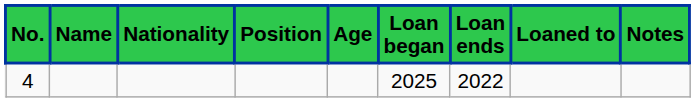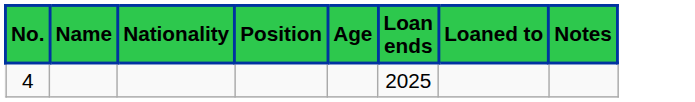- column: Loan began | 2025
4 | Loan ends: 2022 -> 2025
